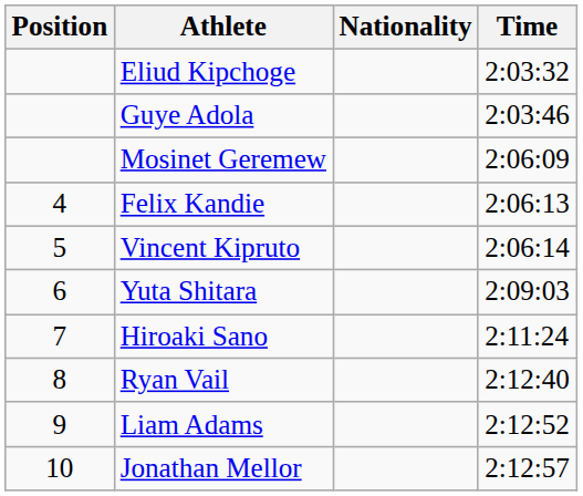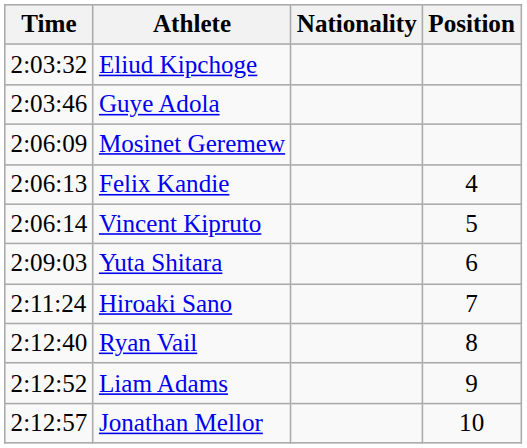columns swapped: Position <-> Time
